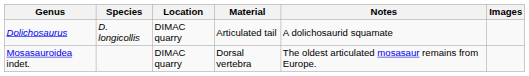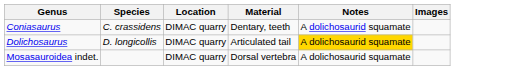+ row: Coniasaurus | C. crassidens | DIMAC quarry | Dentary, teeth | A dolichosaurid squamate
Dolichosaurus | Notes: no background -> gold background
Mosasauroidea indet. | Notes: The oldest articulated mosasaur remains from Europe. -> A dolichosaurid squamate
